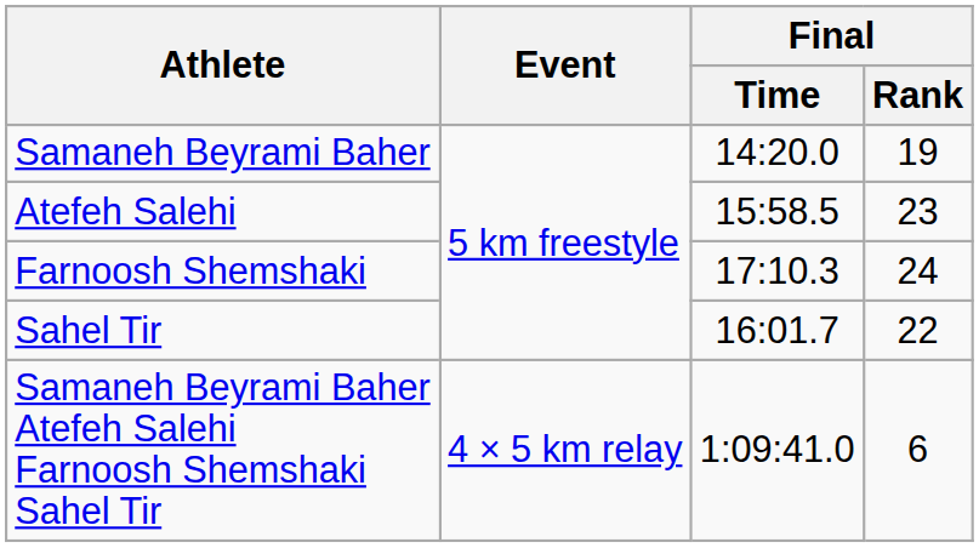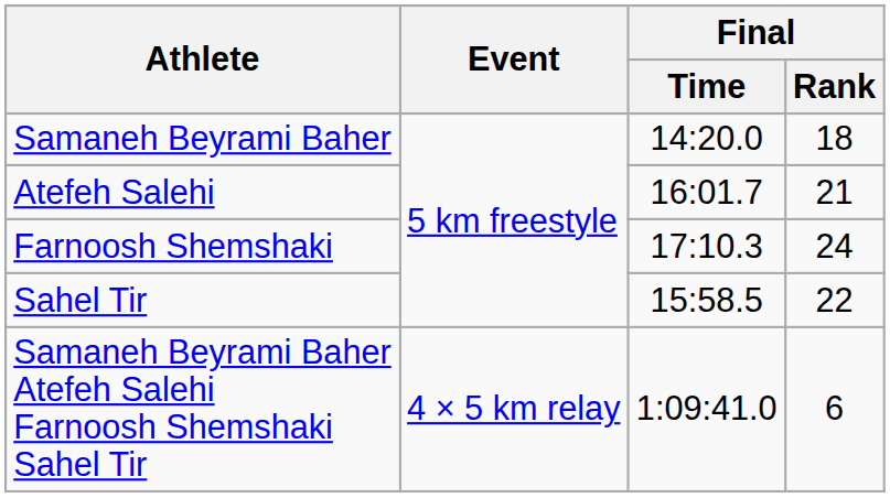Samaneh Beyrami Baher | Final / Rank: 19 -> 18
Atefeh Salehi | Final / Time: 15:58.5 -> 16:01.7
Atefeh Salehi | Final / Rank: 23 -> 21
Sahel Tir | Final / Time: 16:01.7 -> 15:58.5
